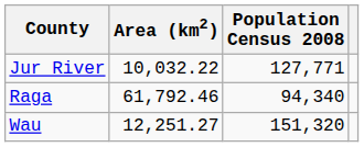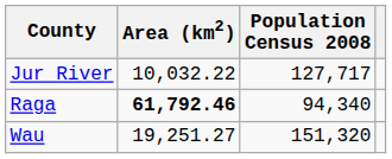Jur River | Population Census 2008: 127,771 -> 127,717
Raga | Area (km2): normal -> bold
Wau | Area (km2): 12,251.27 -> 19,251.27
